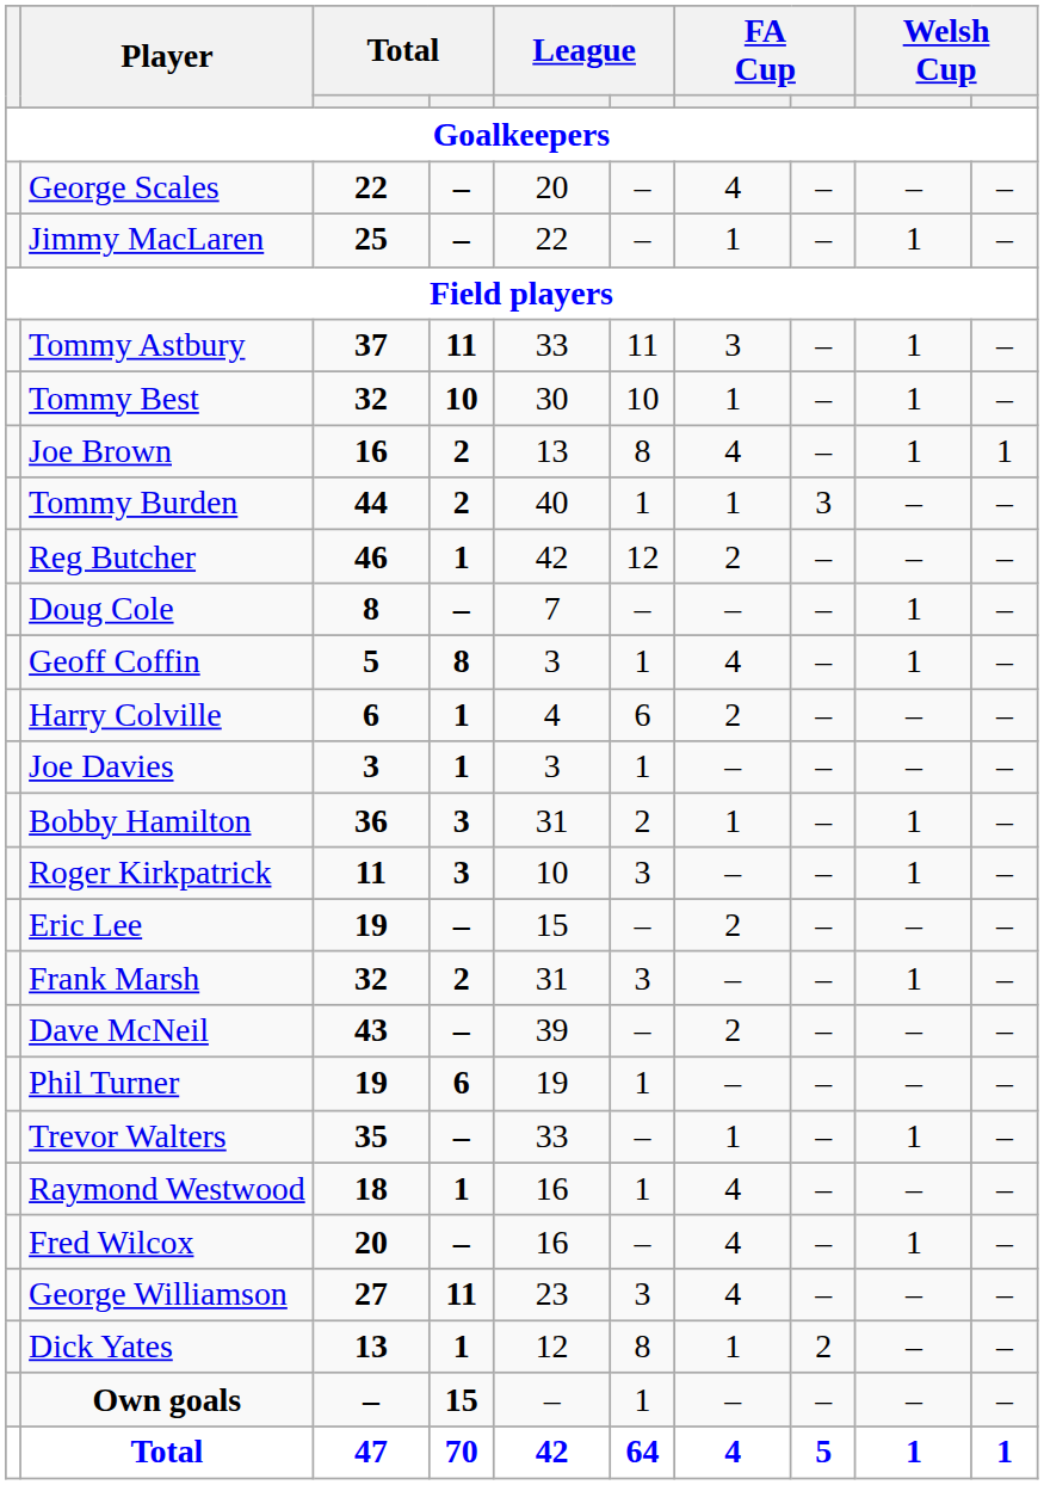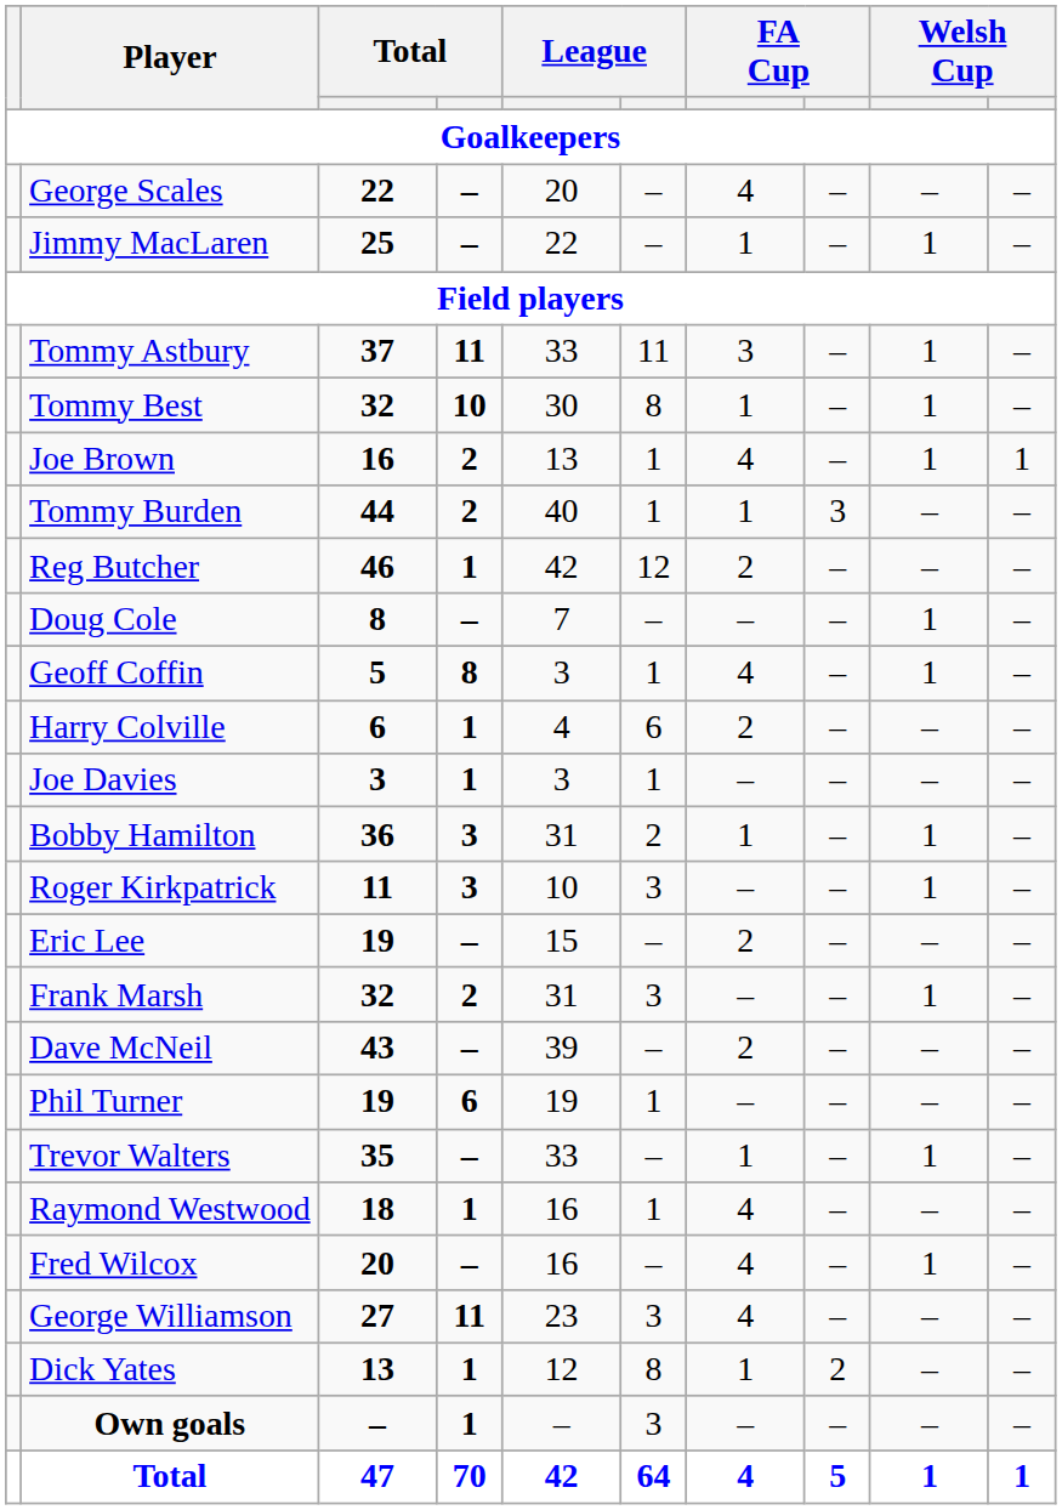Tommy Best | column 6: 10 -> 8
Joe Brown | column 6: 8 -> 1
Own goals | column 4: 15 -> 1
Own goals | column 6: 1 -> 3
